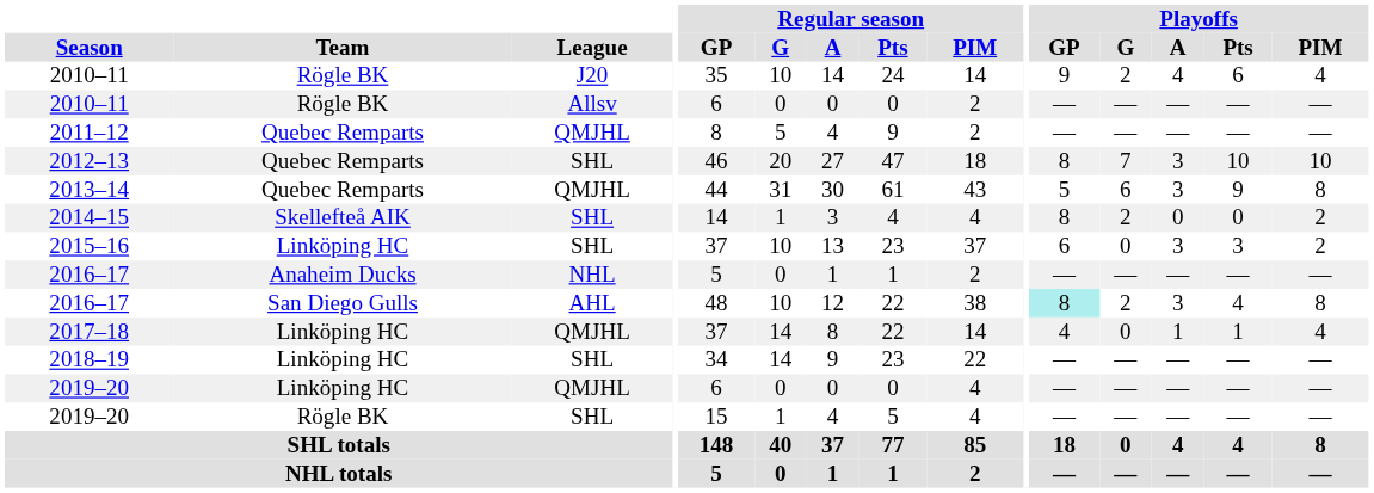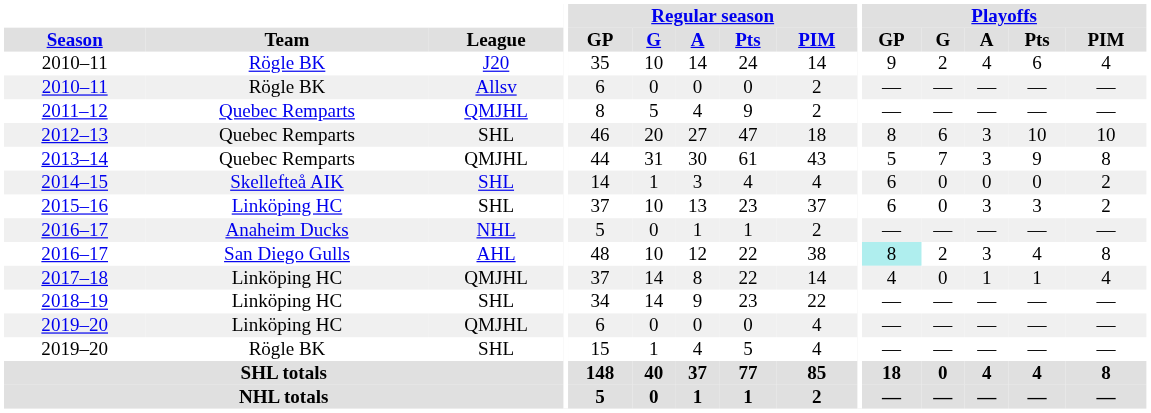2012–13 | Playoffs / G: 7 -> 6
2013–14 | Playoffs / G: 6 -> 7
2014–15 | Playoffs / GP: 8 -> 6
2014–15 | Playoffs / G: 2 -> 0
